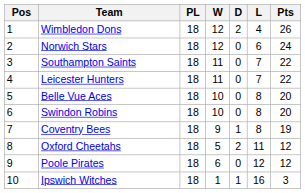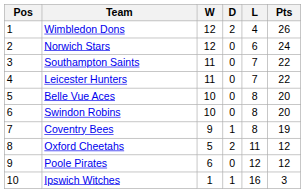- column: PL | 18 | 18 | 18 | 18 | 18 | 18 | 18 | 18 | 18 | 18
